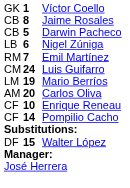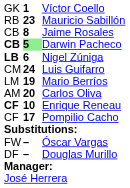+ row: RB | 23 | Mauricio Sabillón
Darwin Pacheco | column 1: normal -> bold
Darwin Pacheco | column 2: no background -> lightgreen background
Nigel Zúniga | column 1: normal -> bold
- row: RM | 7 | Emil Martínez
Enrique Reneau | column 1: normal -> bold
Pompilio Cacho | column 2: 14 -> 17
+ row: FW | – | Óscar Vargas
+ row: DF | – | Douglas Murillo
- row: DF | 15 | Walter López
